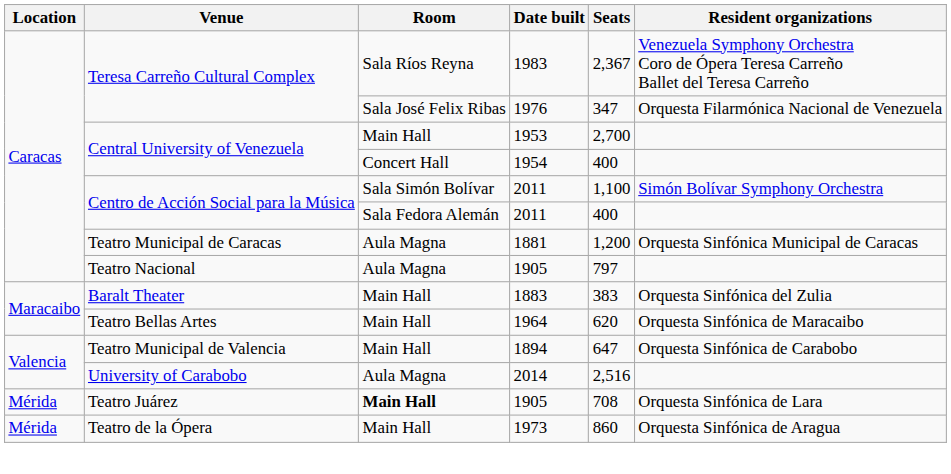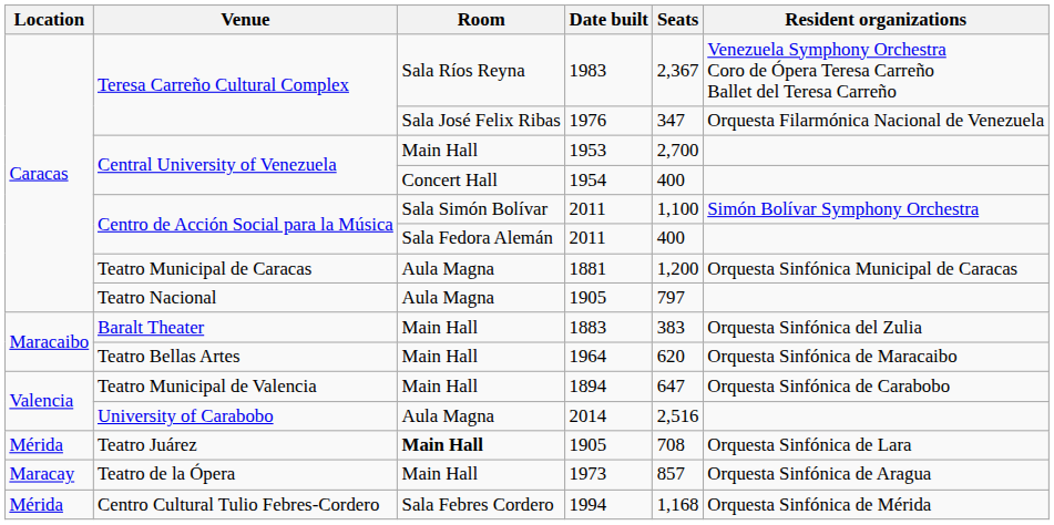1973 | Location: Mérida -> Maracay
1973 | Seats: 860 -> 857
+ row: Mérida | Centro Cultural Tulio Febres-Cordero | Sala Febres Cordero | 1994 | 1,168 | Orquesta Sinfónica de Mérida
